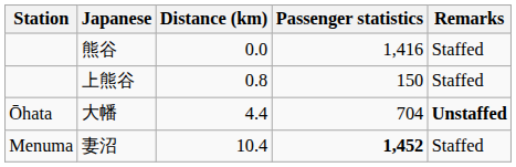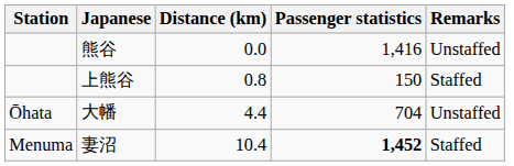熊谷 | Remarks: Staffed -> Unstaffed
大幡 | Remarks: bold -> normal
